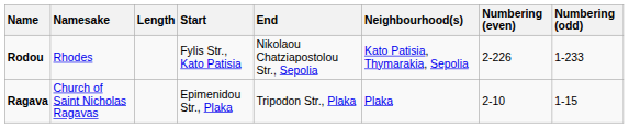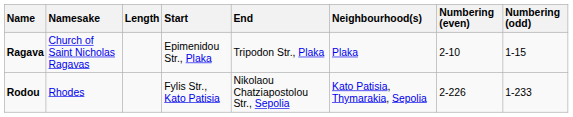rows swapped: Ragava <-> Rodou
